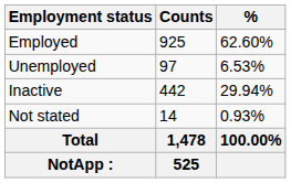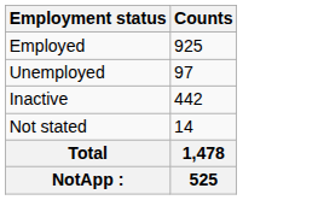- column: % | 62.60% | 6.53% | 29.94% | 0.93% | 100.00%
